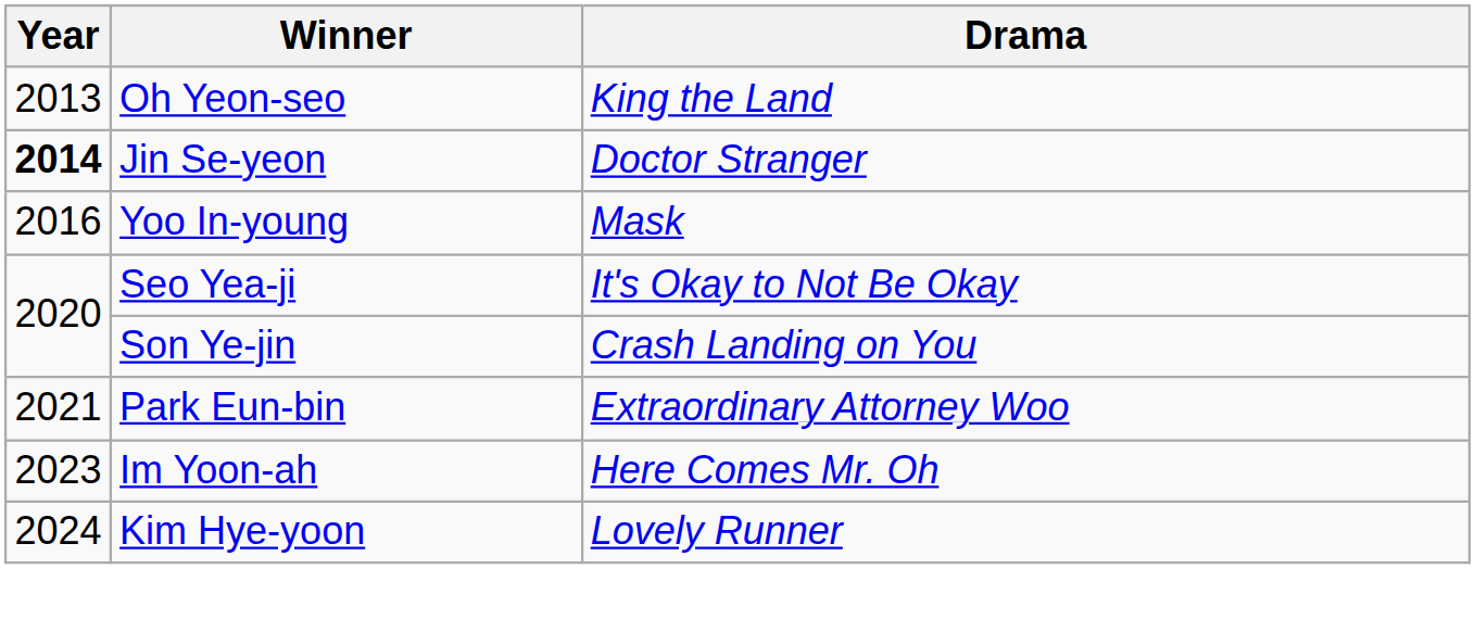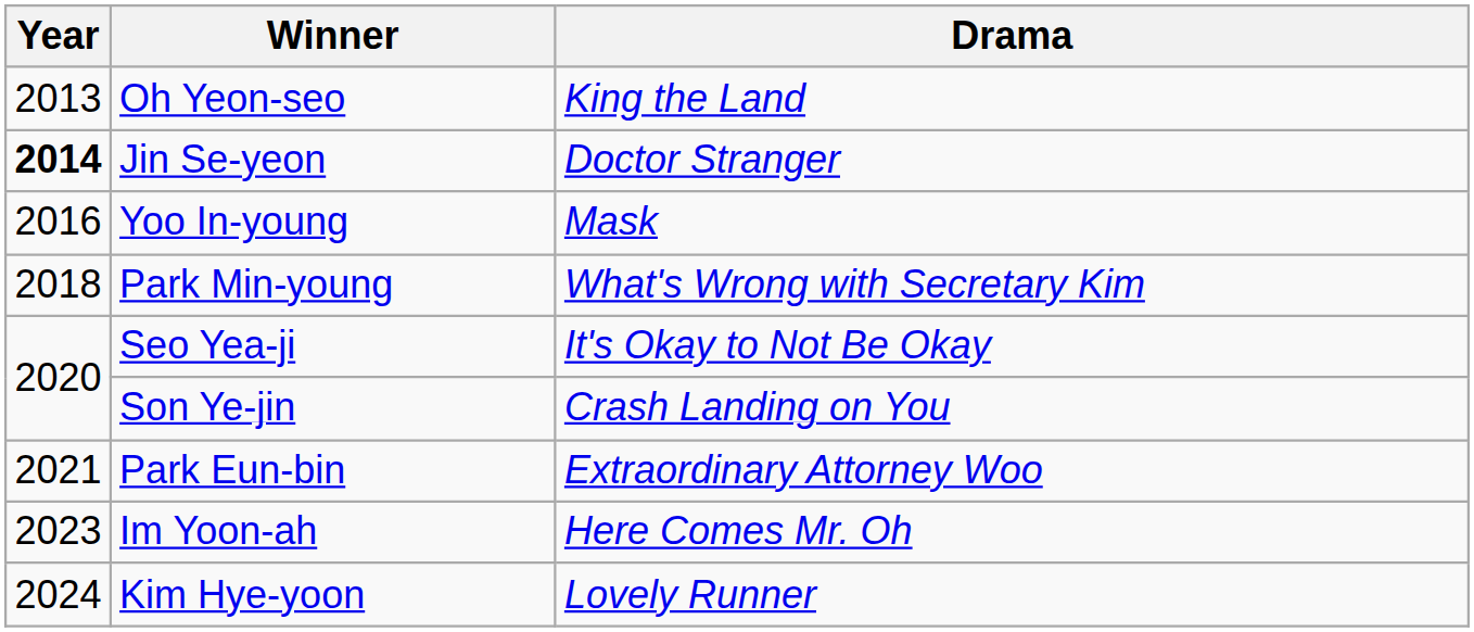+ row: 2018 | Park Min-young | What's Wrong with Secretary Kim
